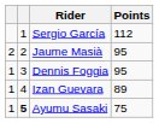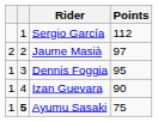Jaume Masià | Points: 95 -> 97
Izan Guevara | Points: 89 -> 90
